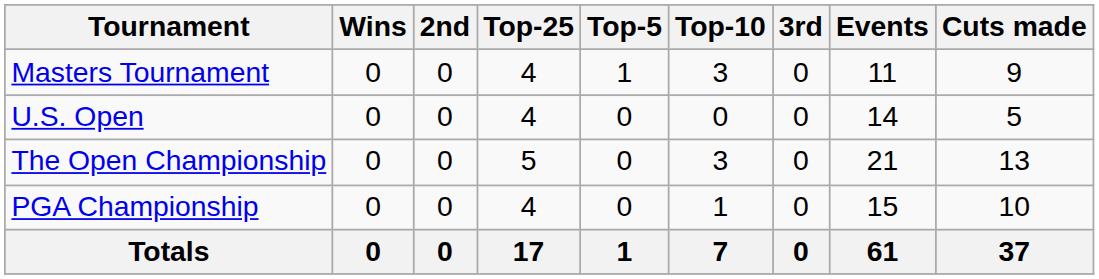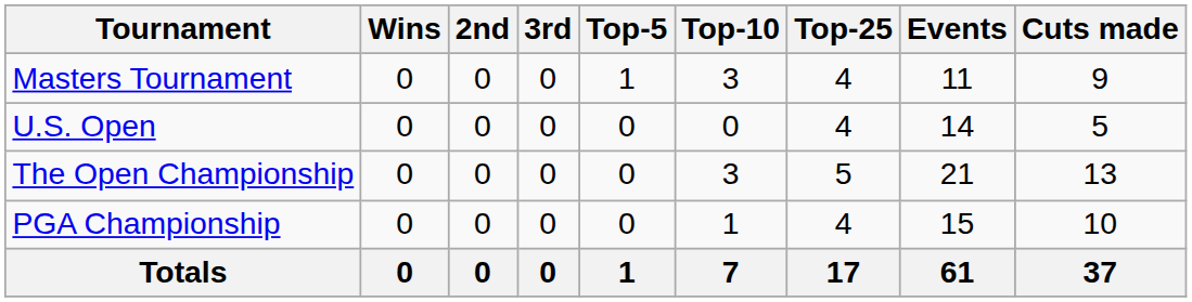columns swapped: 3rd <-> Top-25
